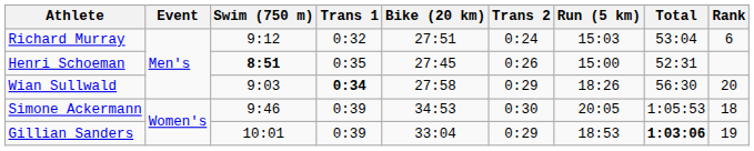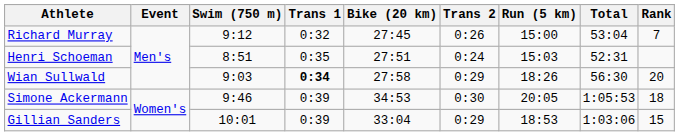Richard Murray | Bike (20 km): 27:51 -> 27:45
Richard Murray | Trans 2: 0:24 -> 0:26
Richard Murray | Run (5 km): 15:03 -> 15:00
Richard Murray | Rank: 6 -> 7
Henri Schoeman | Swim (750 m): bold -> normal
Henri Schoeman | Bike (20 km): 27:45 -> 27:51
Henri Schoeman | Trans 2: 0:26 -> 0:24
Henri Schoeman | Run (5 km): 15:00 -> 15:03
Gillian Sanders | Total: bold -> normal
Gillian Sanders | Rank: 19 -> 15
